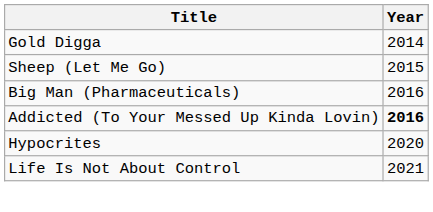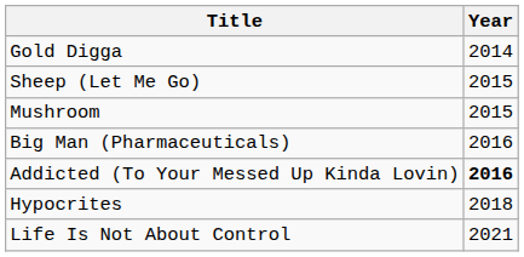+ row: Mushroom | 2015
Hypocrites | Year: 2020 -> 2018
